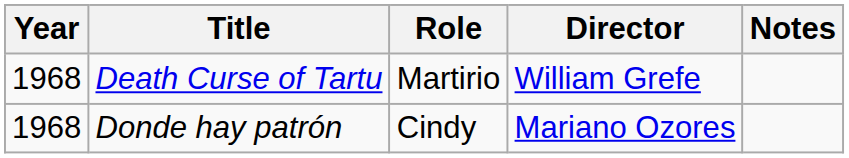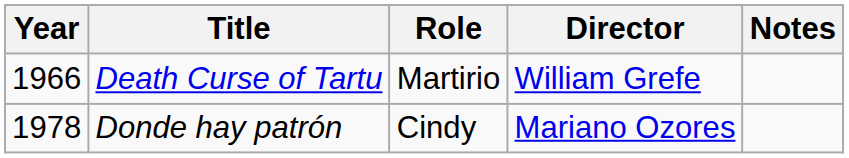Death Curse of Tartu | Year: 1968 -> 1966
Donde hay patrón | Year: 1968 -> 1978
